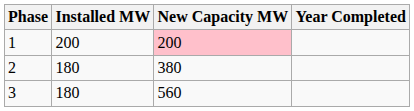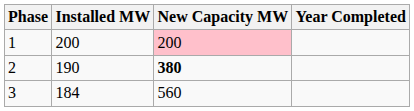2 | Installed MW: 180 -> 190
2 | New Capacity MW: normal -> bold
3 | Installed MW: 180 -> 184
